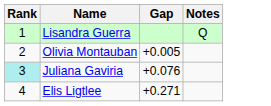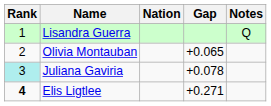+ column: Nation
Olivia Montauban | Gap: +0.005 -> +0.065
Juliana Gaviria | Gap: +0.076 -> +0.078
Elis Ligtlee | Rank: normal -> bold
